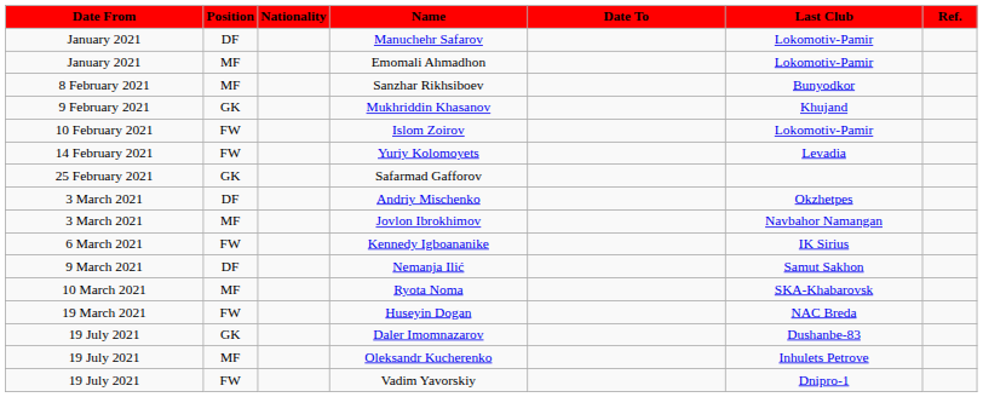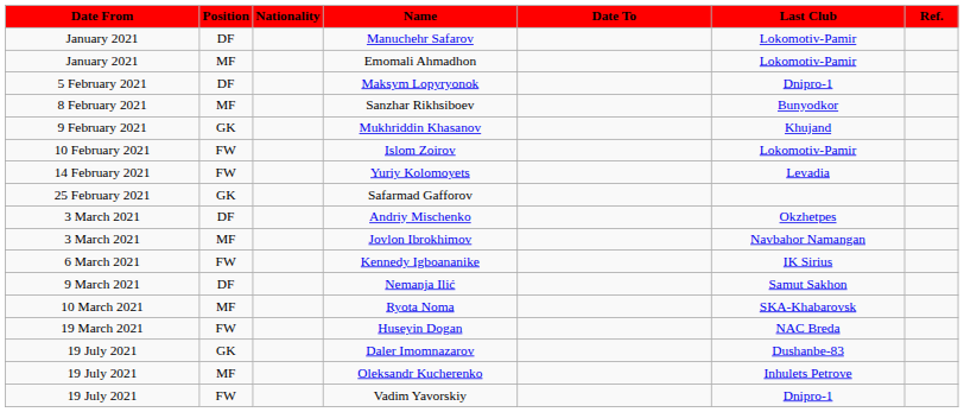+ row: 5 February 2021 | DF | Maksym Lopyryonok | Dnipro-1
